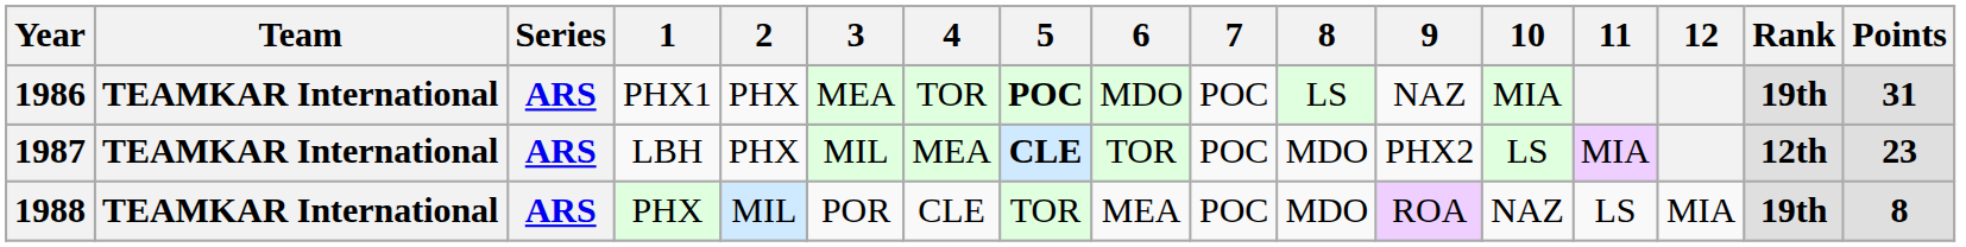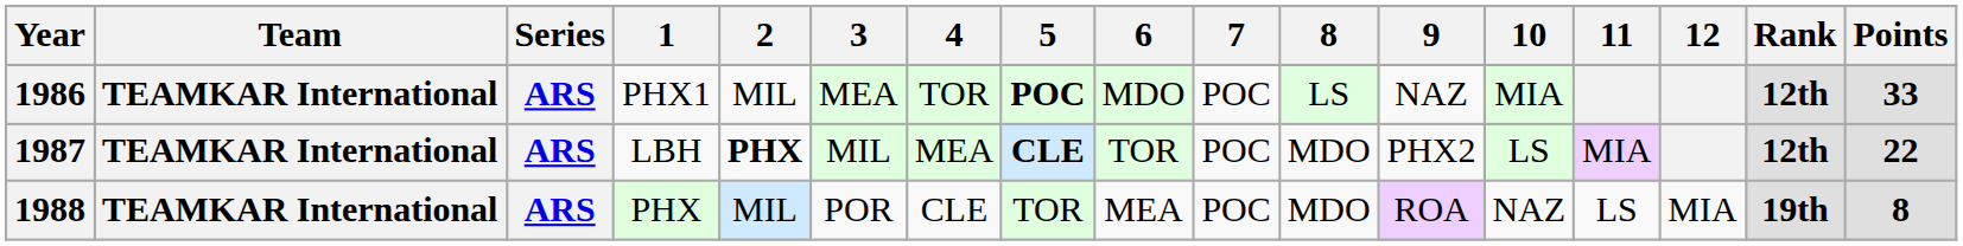PHX1 | 2: PHX -> MIL
PHX1 | Rank: 19th -> 12th
PHX1 | Points: 31 -> 33
LBH | 2: normal -> bold
LBH | Points: 23 -> 22
